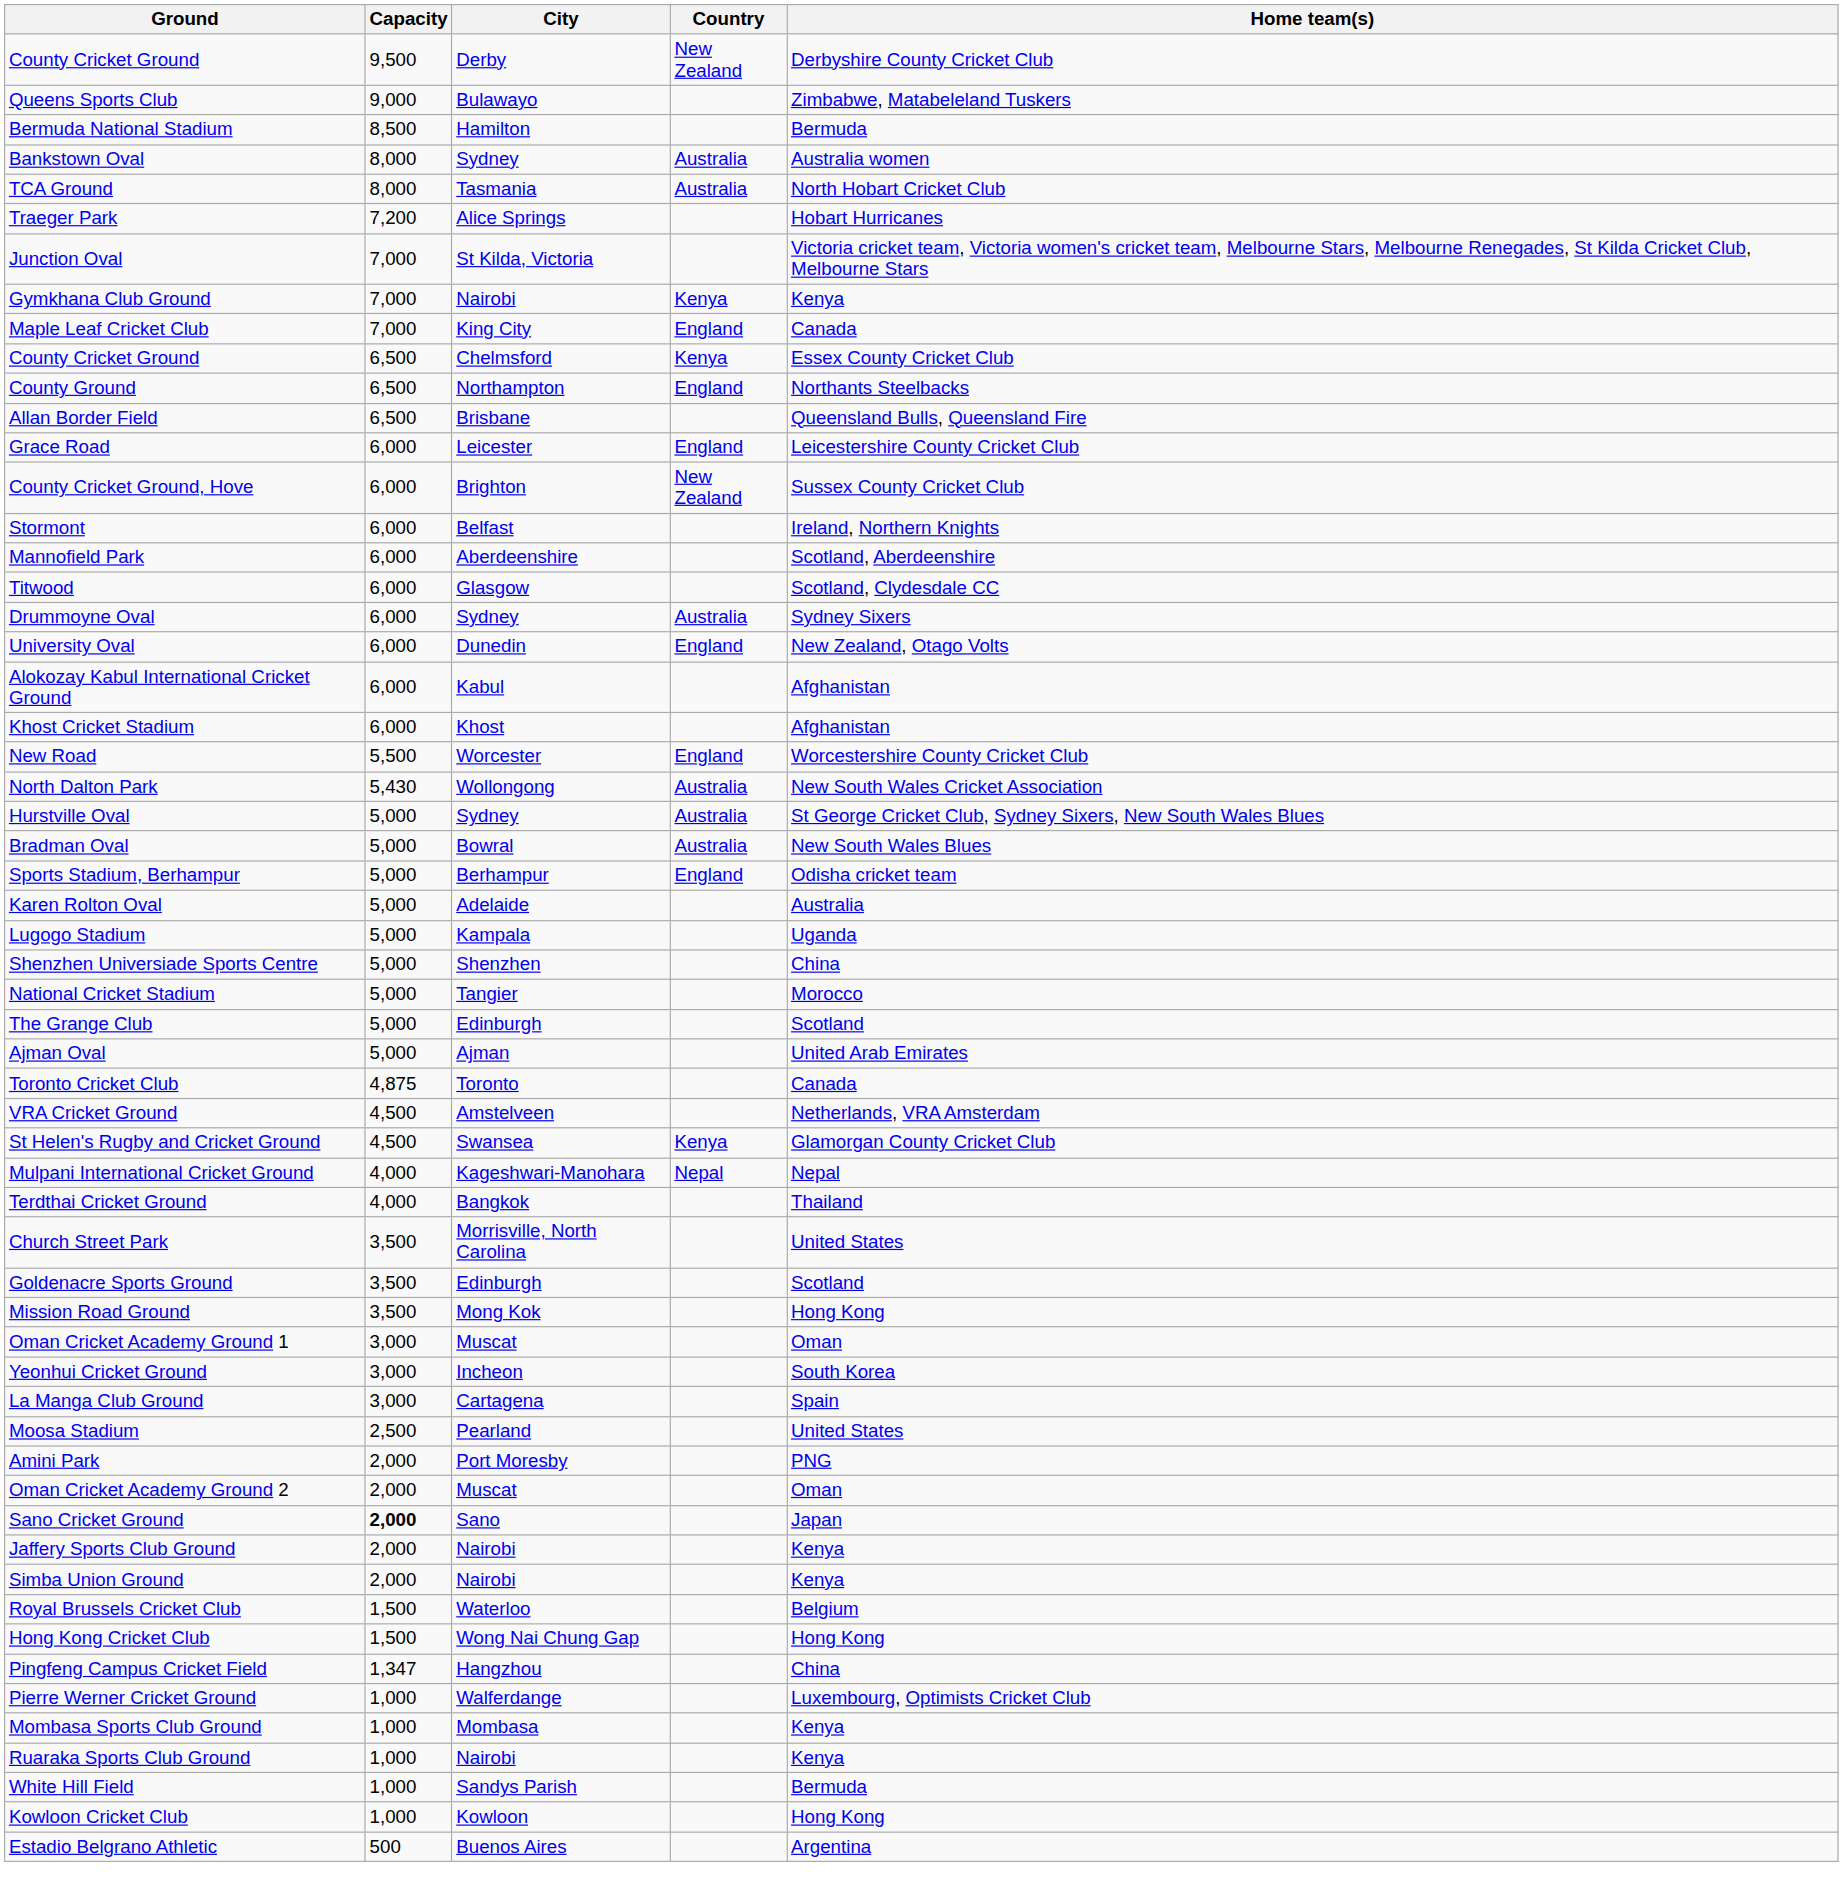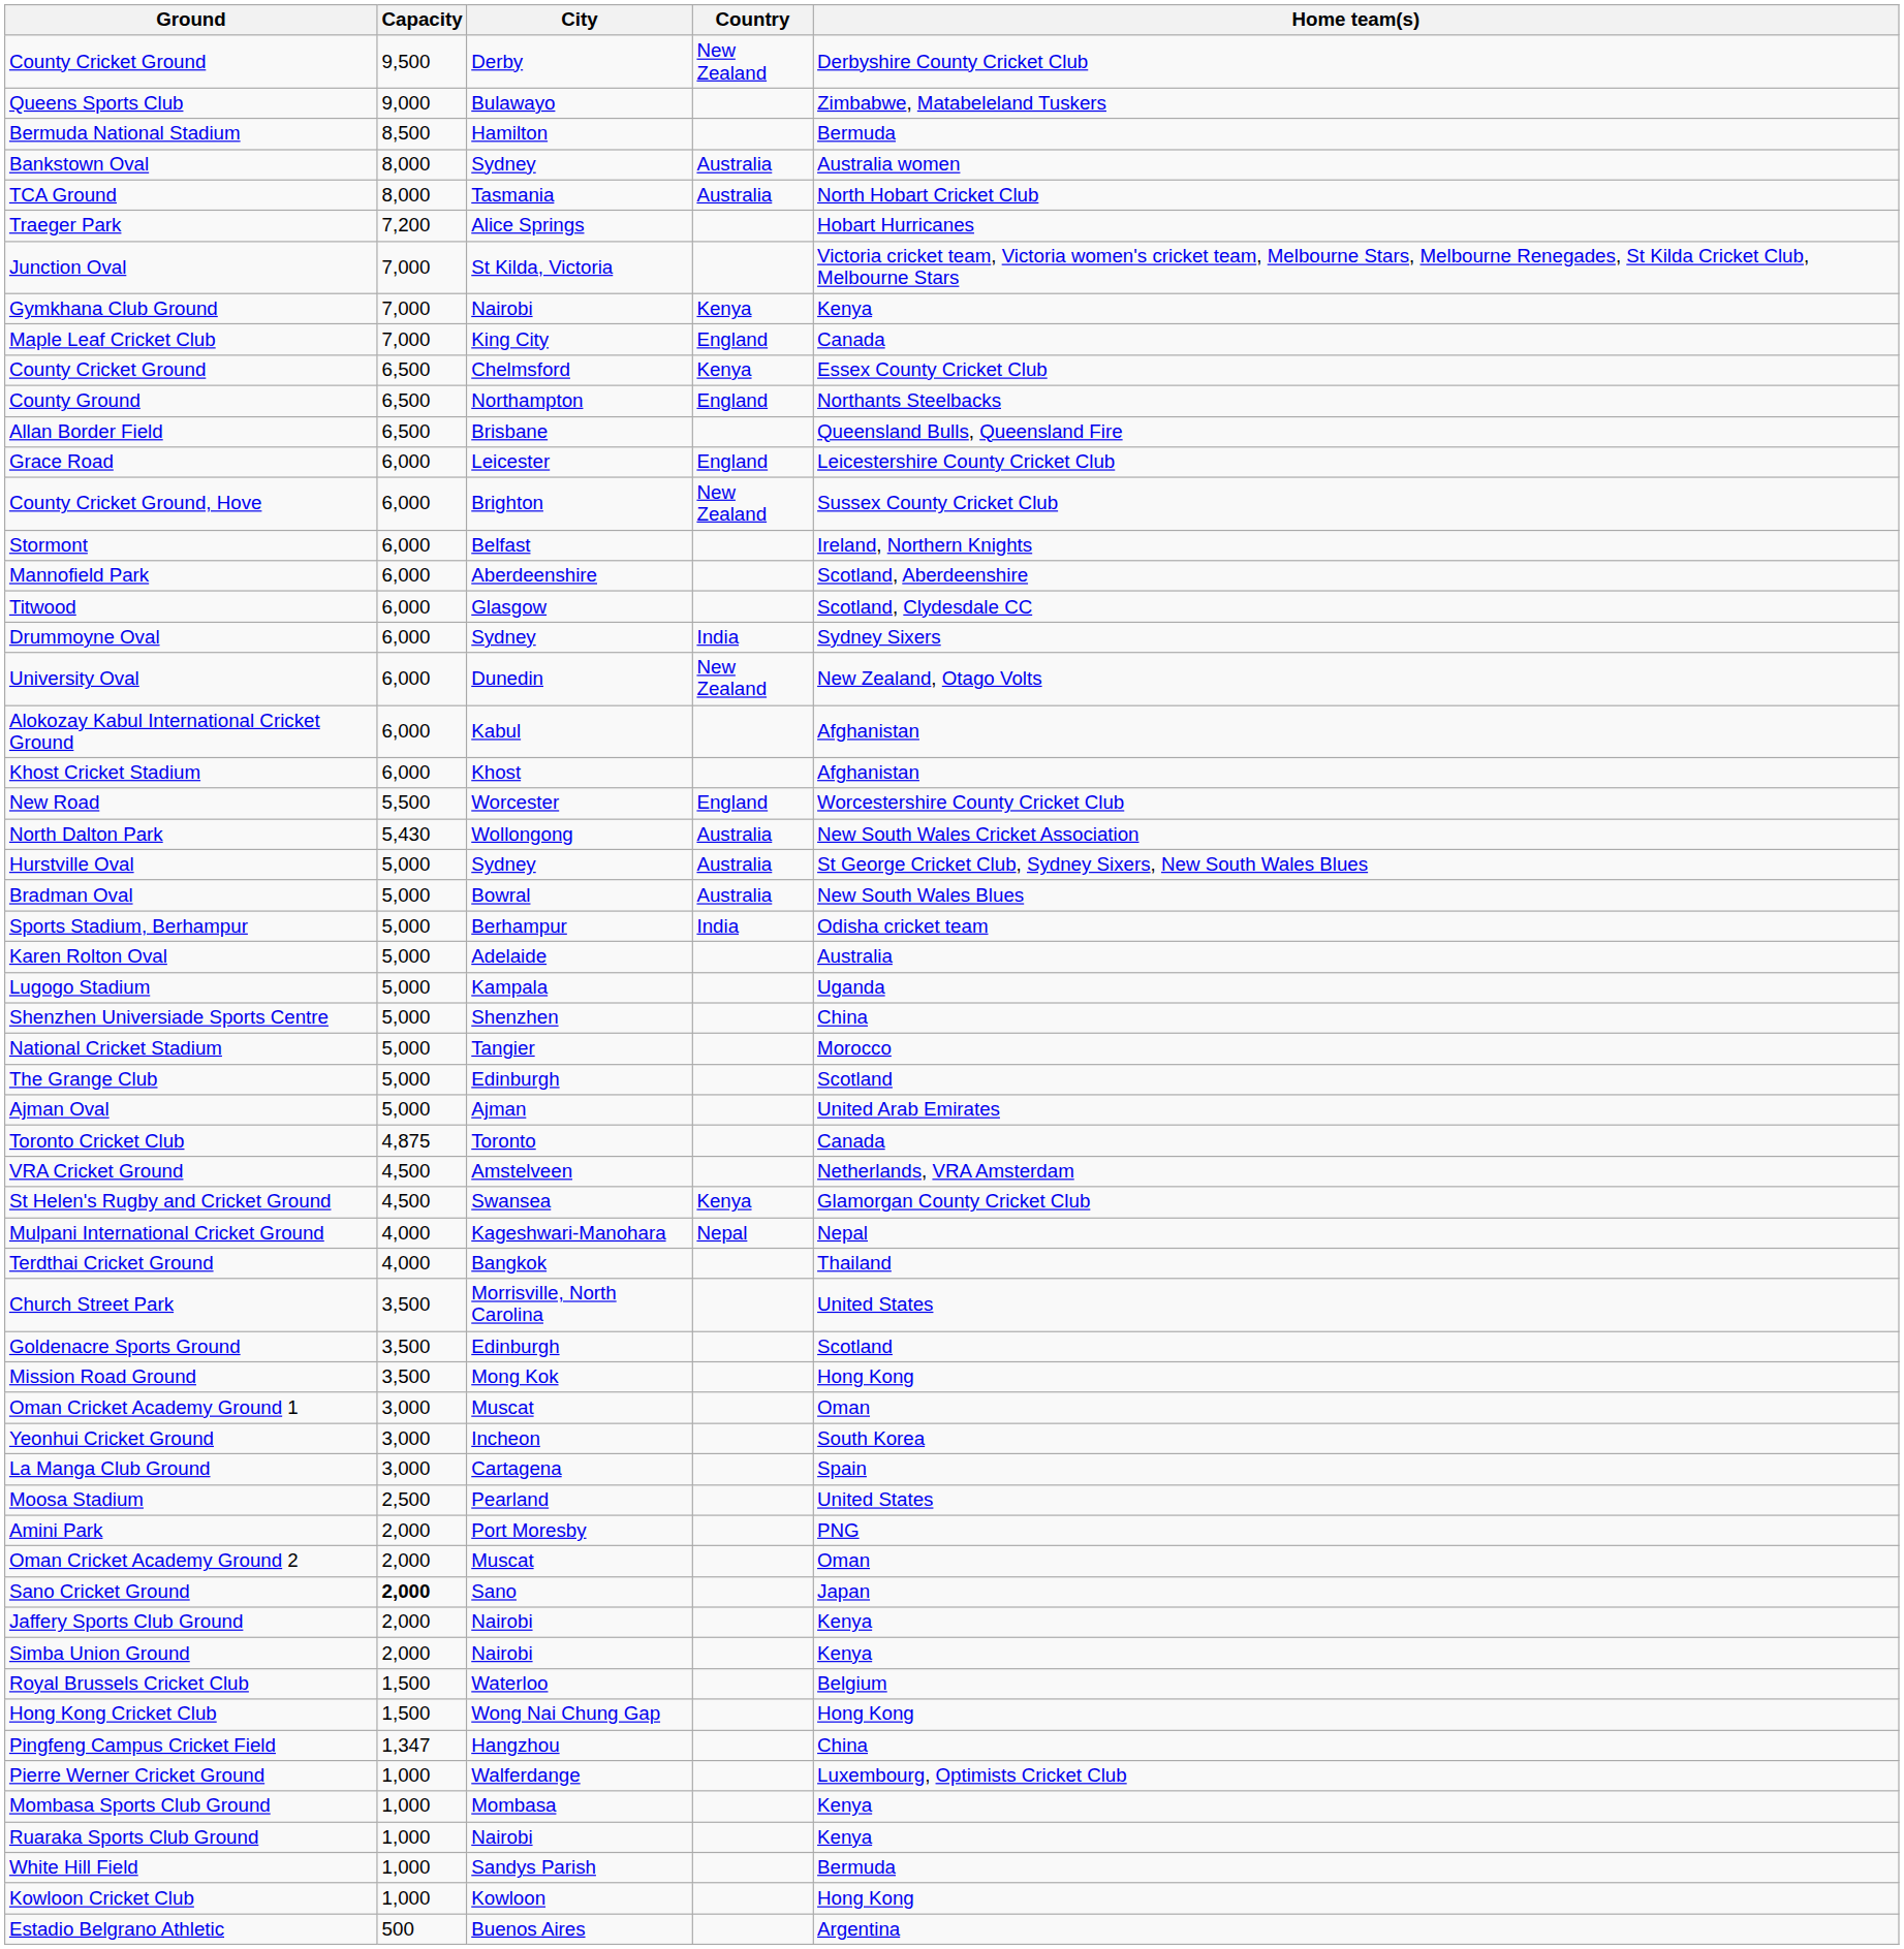Drummoyne Oval | Country: Australia -> India
University Oval | Country: England -> New Zealand
Sports Stadium, Berhampur | Country: England -> India
